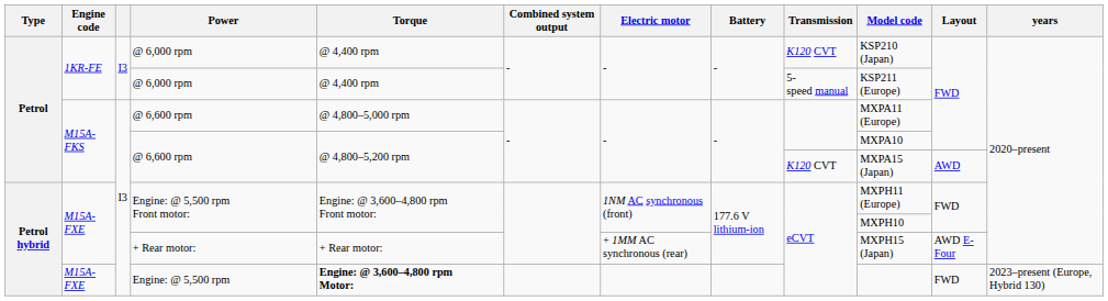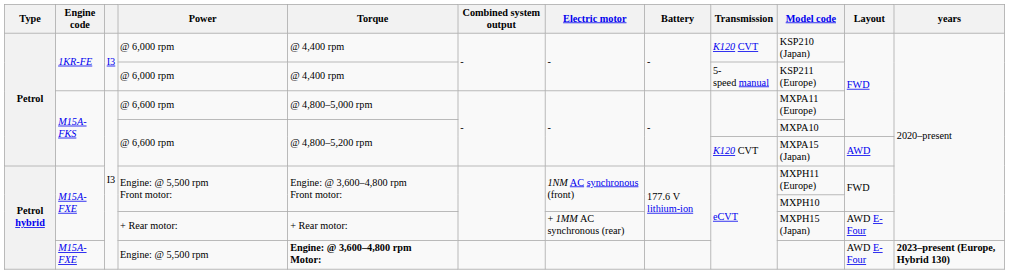Engine: @ 5,500 rpm | Layout: FWD -> AWD E-Four
Engine: @ 5,500 rpm | years: normal -> bold
